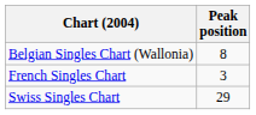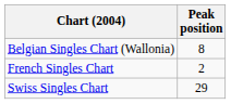French Singles Chart | Peak position: 3 -> 2
